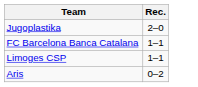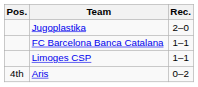+ column: Pos. | 4th
